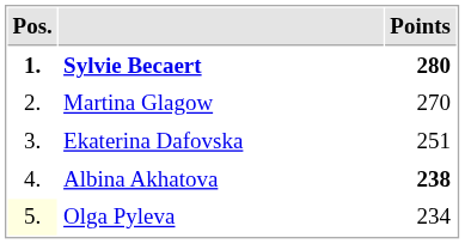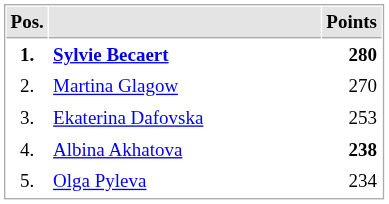Ekaterina Dafovska | Points: 251 -> 253
Olga Pyleva | Pos.: lightyellow background -> no background
